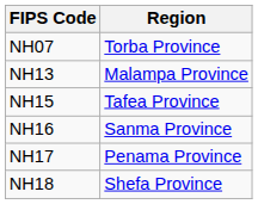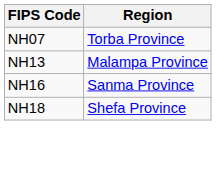- row: NH15 | Tafea Province
- row: NH17 | Penama Province
